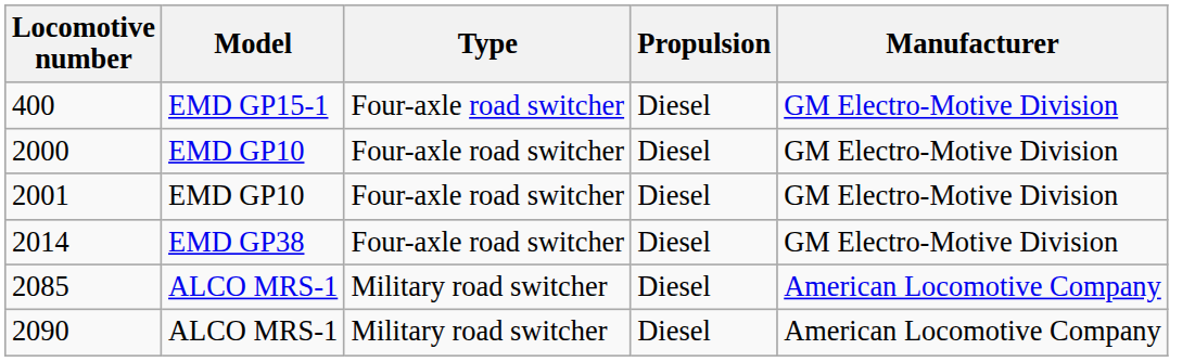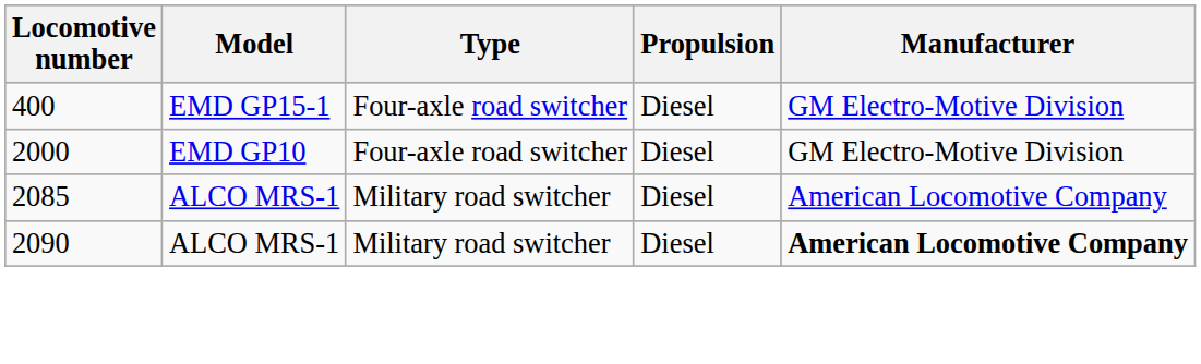- row: 2001 | EMD GP10 | Four-axle road switcher | Diesel | GM Electro-Motive Division
- row: 2014 | EMD GP38 | Four-axle road switcher | Diesel | GM Electro-Motive Division
2090 | Manufacturer: normal -> bold
